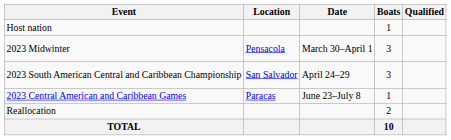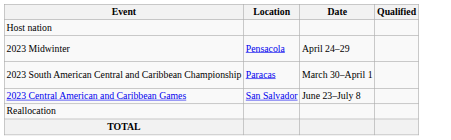- column: Boats | 1 | 3 | 3 | 1 | 2 | 10
2023 Midwinter | Date: March 30–April 1 -> April 24–29
2023 South American Central and Caribbean Championship | Location: San Salvador -> Paracas
2023 South American Central and Caribbean Championship | Date: April 24–29 -> March 30–April 1
2023 Central American and Caribbean Games | Location: Paracas -> San Salvador
